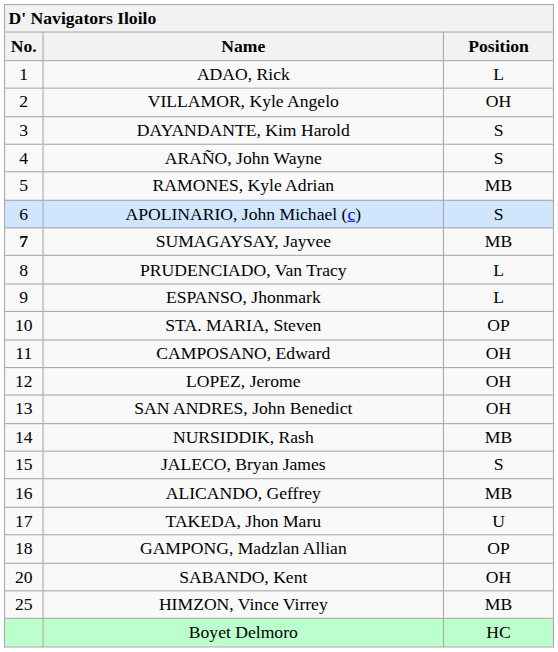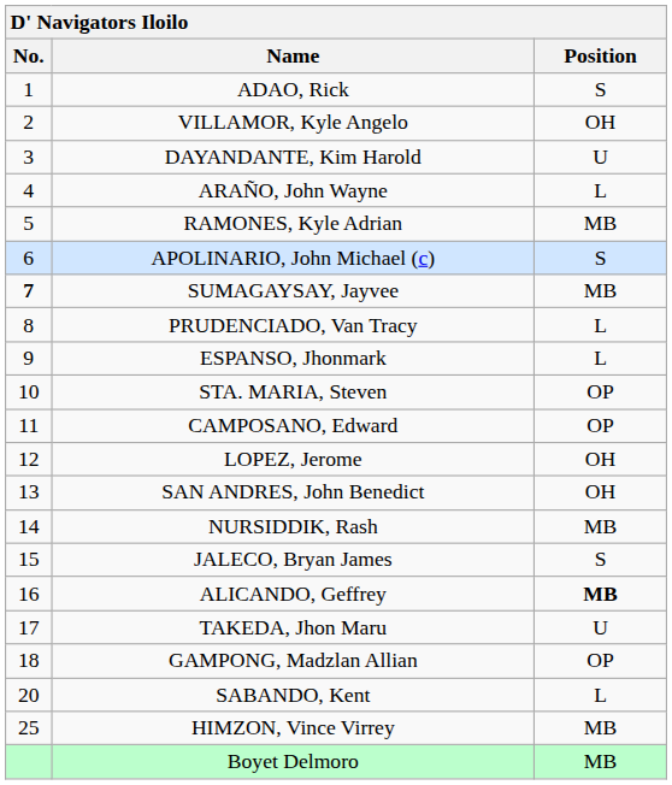ADAO, Rick | Position: L -> S
DAYANDANTE, Kim Harold | Position: S -> U
ARAÑO, John Wayne | Position: S -> L
CAMPOSANO, Edward | Position: OH -> OP
ALICANDO, Geffrey | Position: normal -> bold
SABANDO, Kent | Position: OH -> L
Boyet Delmoro | Position: HC -> MB
